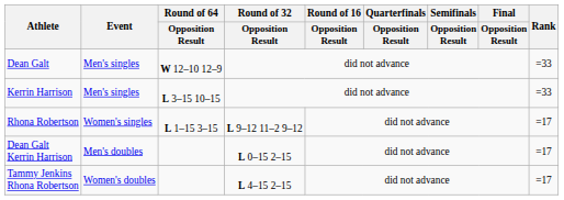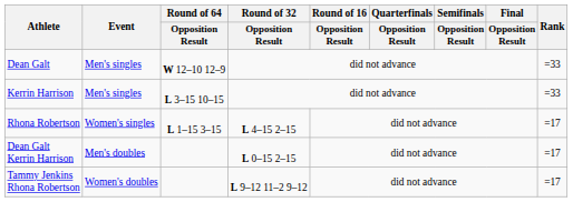Rhona Robertson | Round of 32 / Opposition Result: L 9–12 11–2 9–12 -> L 4–15 2–15
Tammy Jenkins Rhona Robertson | Round of 32 / Opposition Result: L 4–15 2–15 -> L 9–12 11–2 9–12
